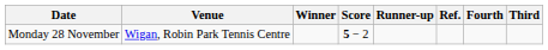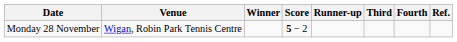columns swapped: Third <-> Ref.
